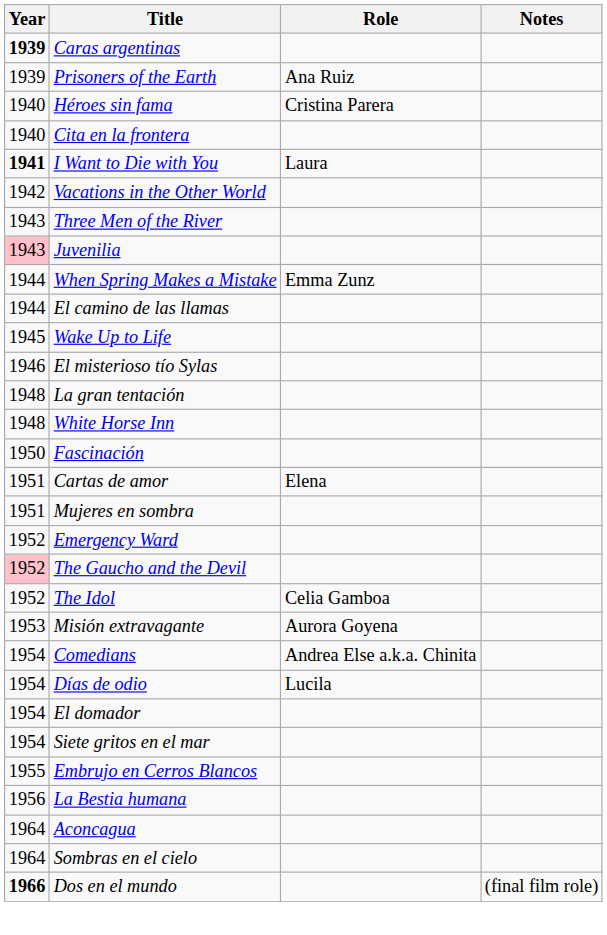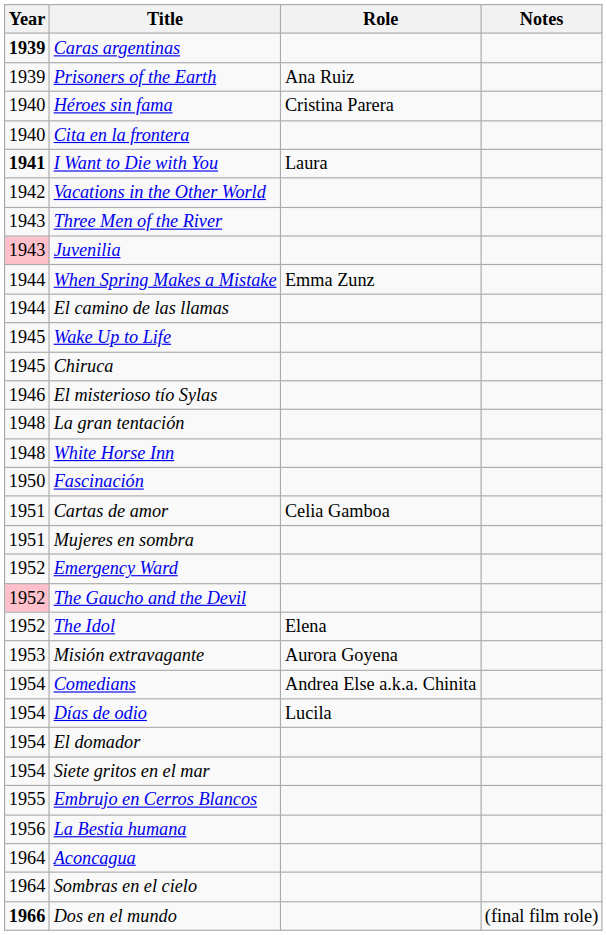+ row: 1945 | Chiruca
Cartas de amor | Role: Elena -> Celia Gamboa
The Idol | Role: Celia Gamboa -> Elena
